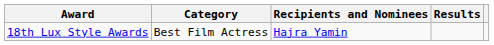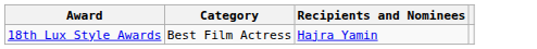- column: Results
